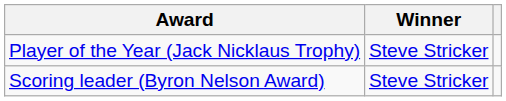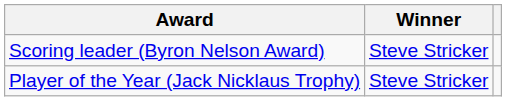rows swapped: Player of the Year (Jack Nicklaus Trophy) <-> Scoring leader (Byron Nelson Award)
